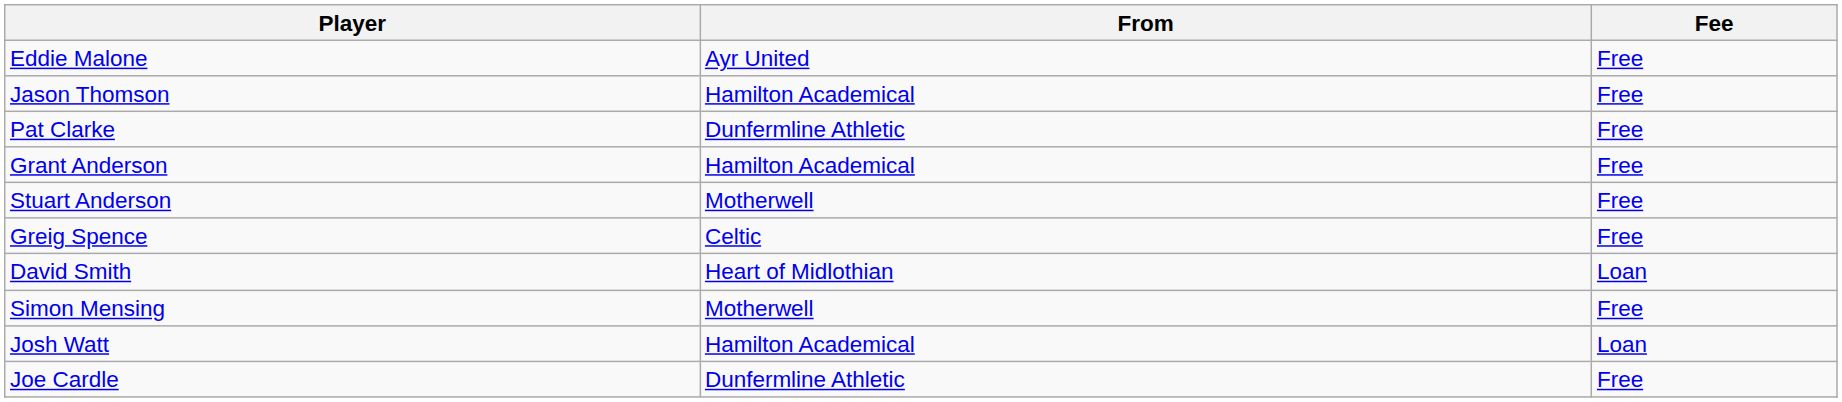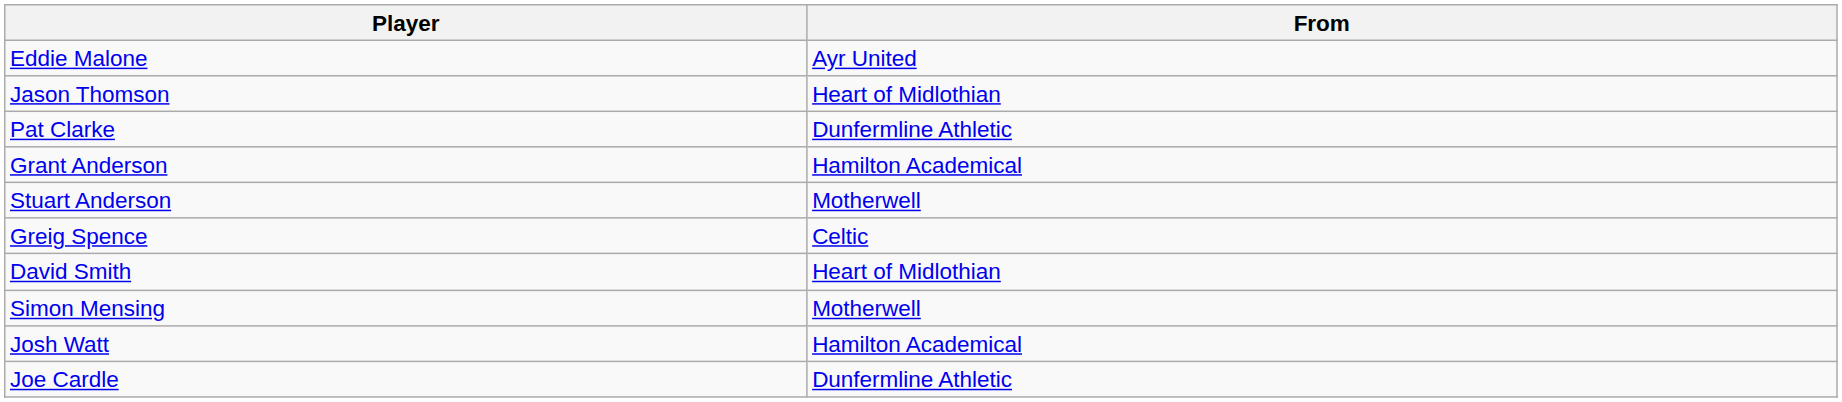- column: Fee | Free | Free | Free | Free | Free | Free | Loan | Free | Loan | Free
Jason Thomson | From: Hamilton Academical -> Heart of Midlothian
